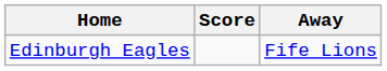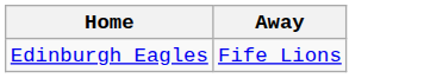- column: Score
